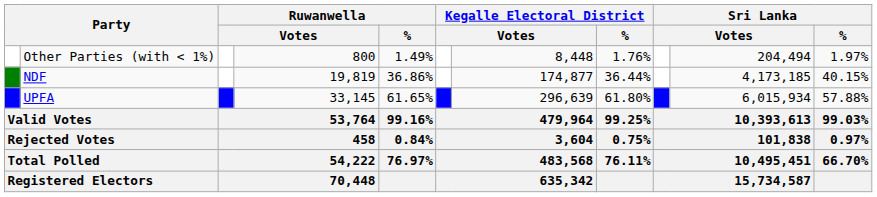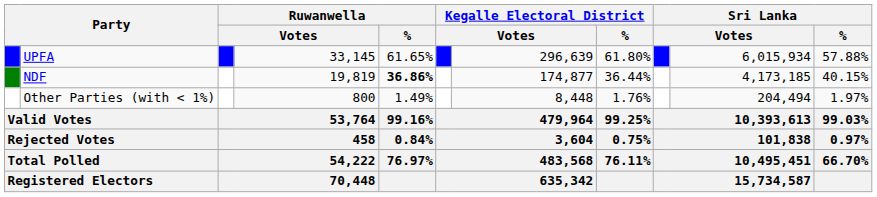rows swapped: UPFA <-> Other Parties (with < 1%)
NDF | Ruwanwella / %: normal -> bold
